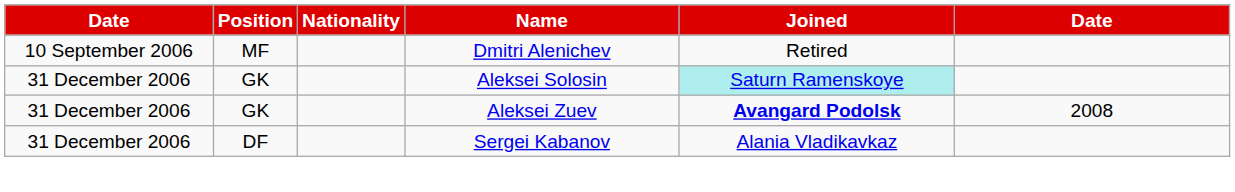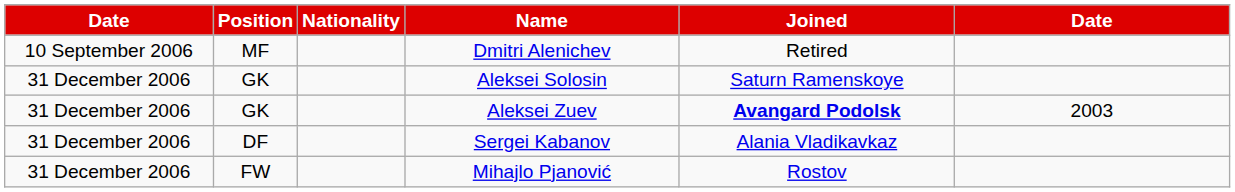Aleksei Solosin | Joined: paleturquoise background -> no background
Aleksei Zuev | column 6: 2008 -> 2003
+ row: 31 December 2006 | FW | Mihajlo Pjanović | Rostov
